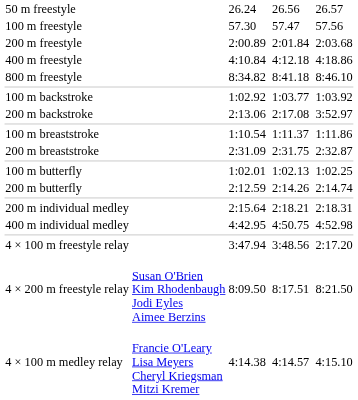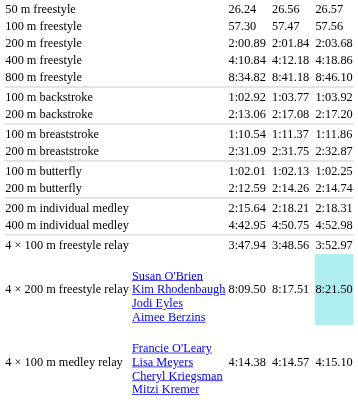200 m backstroke | column 7: 3:52.97 -> 2:17.20
4 × 100 m freestyle relay | column 7: 2:17.20 -> 3:52.97
4 × 200 m freestyle relay | column 7: no background -> paleturquoise background
